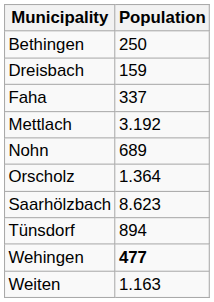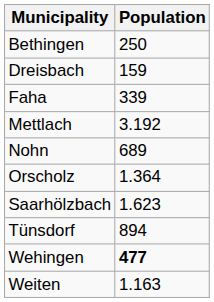Faha | Population: 337 -> 339
Saarhölzbach | Population: 8.623 -> 1.623
